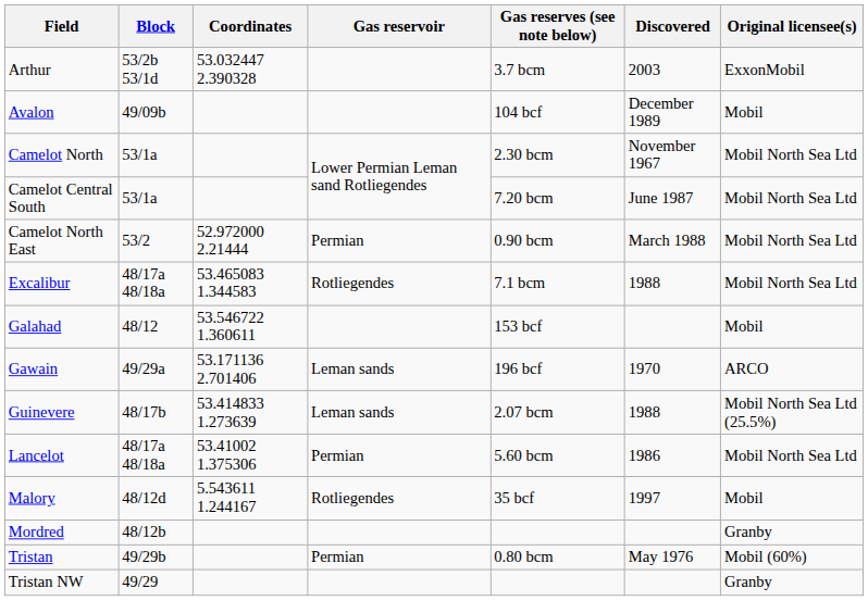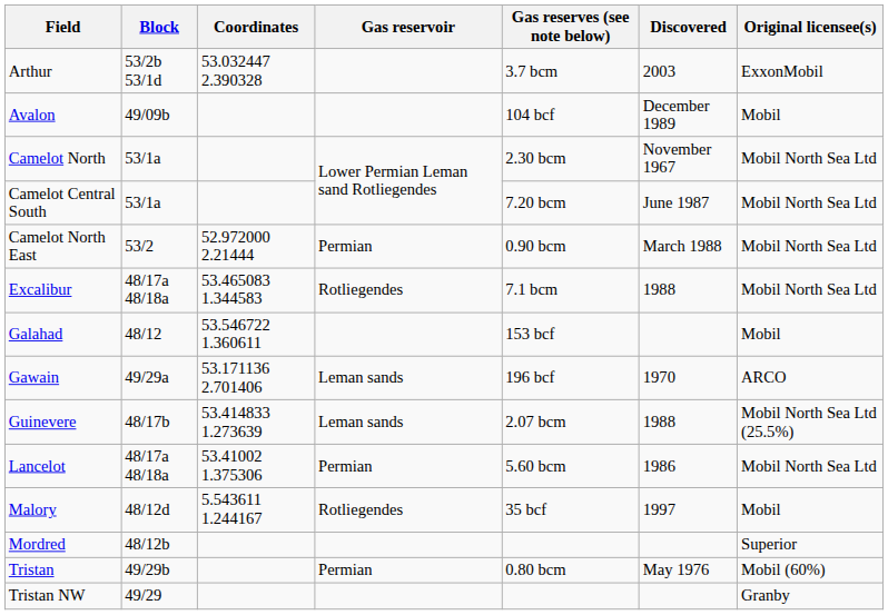Mordred | Original licensee(s): Granby -> Superior
